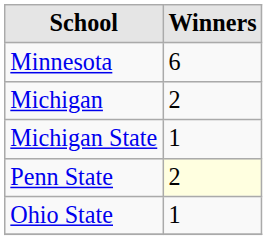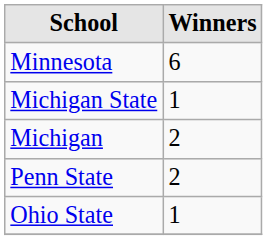rows swapped: Michigan <-> Michigan State
Penn State | Winners: lightyellow background -> no background
